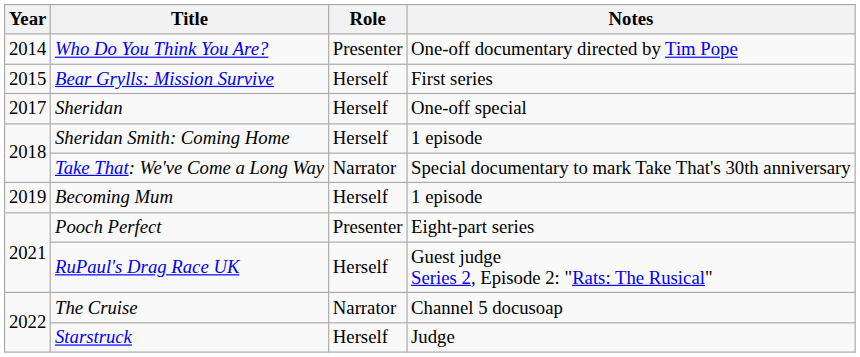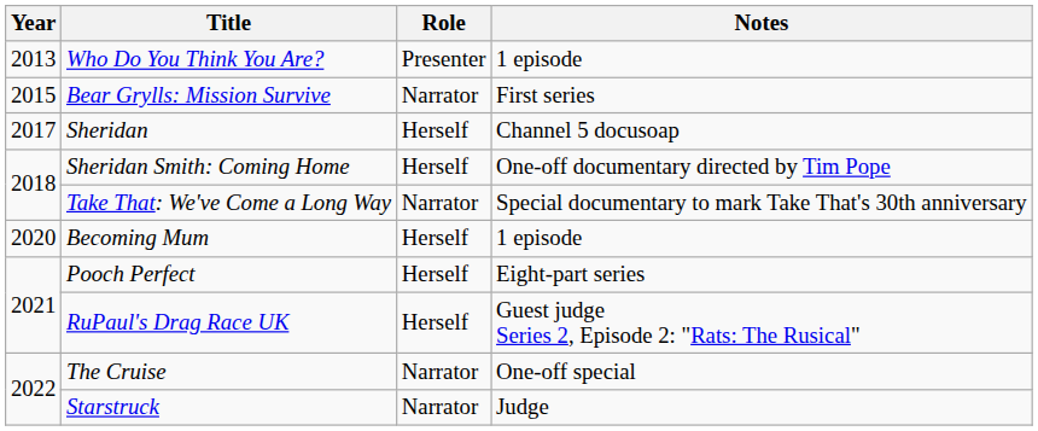Who Do You Think You Are? | Year: 2014 -> 2013
Who Do You Think You Are? | Notes: One-off documentary directed by Tim Pope -> 1 episode
Bear Grylls: Mission Survive | Role: Herself -> Narrator
Sheridan | Notes: One-off special -> Channel 5 docusoap
Sheridan Smith: Coming Home | Notes: 1 episode -> One-off documentary directed by Tim Pope
Becoming Mum | Year: 2019 -> 2020
Pooch Perfect | Role: Presenter -> Herself
The Cruise | Notes: Channel 5 docusoap -> One-off special
Starstruck | Role: Herself -> Narrator
